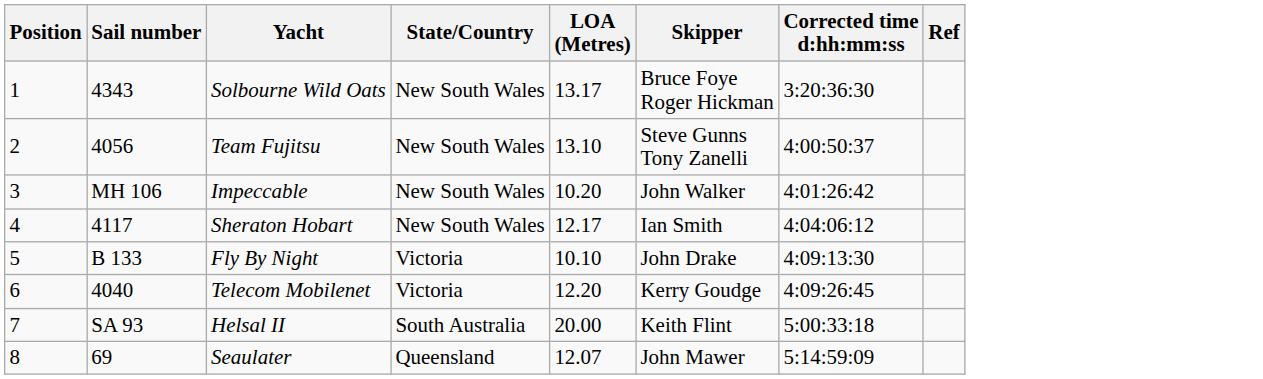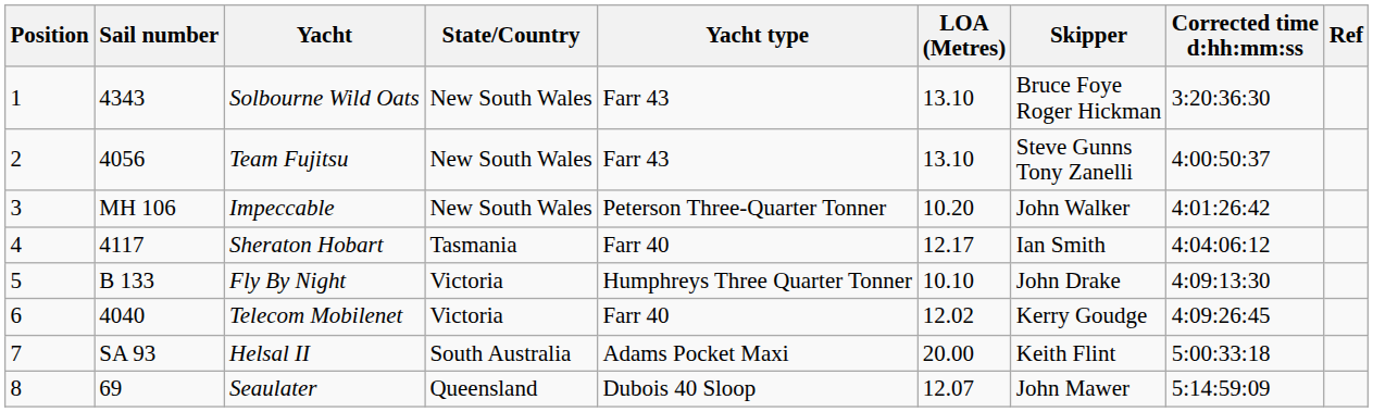+ column: Yacht type | Farr 43 | Farr 43 | Peterson Three-Quarter Tonner | Farr 40 | Humphreys Three Quarter Tonner | Farr 40 | Adams Pocket Maxi | Dubois 40 Sloop
Solbourne Wild Oats | LOA (Metres): 13.17 -> 13.10
Sheraton Hobart | State/Country: New South Wales -> Tasmania
Telecom Mobilenet | LOA (Metres): 12.20 -> 12.02
